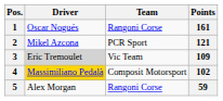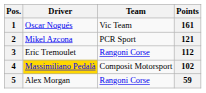1 | Team: Rangoni Corse -> Vic Team
3 | Driver: lightgrey background -> no background
3 | Team: Vic Team -> Rangoni Corse
3 | Points: 109 -> 112
